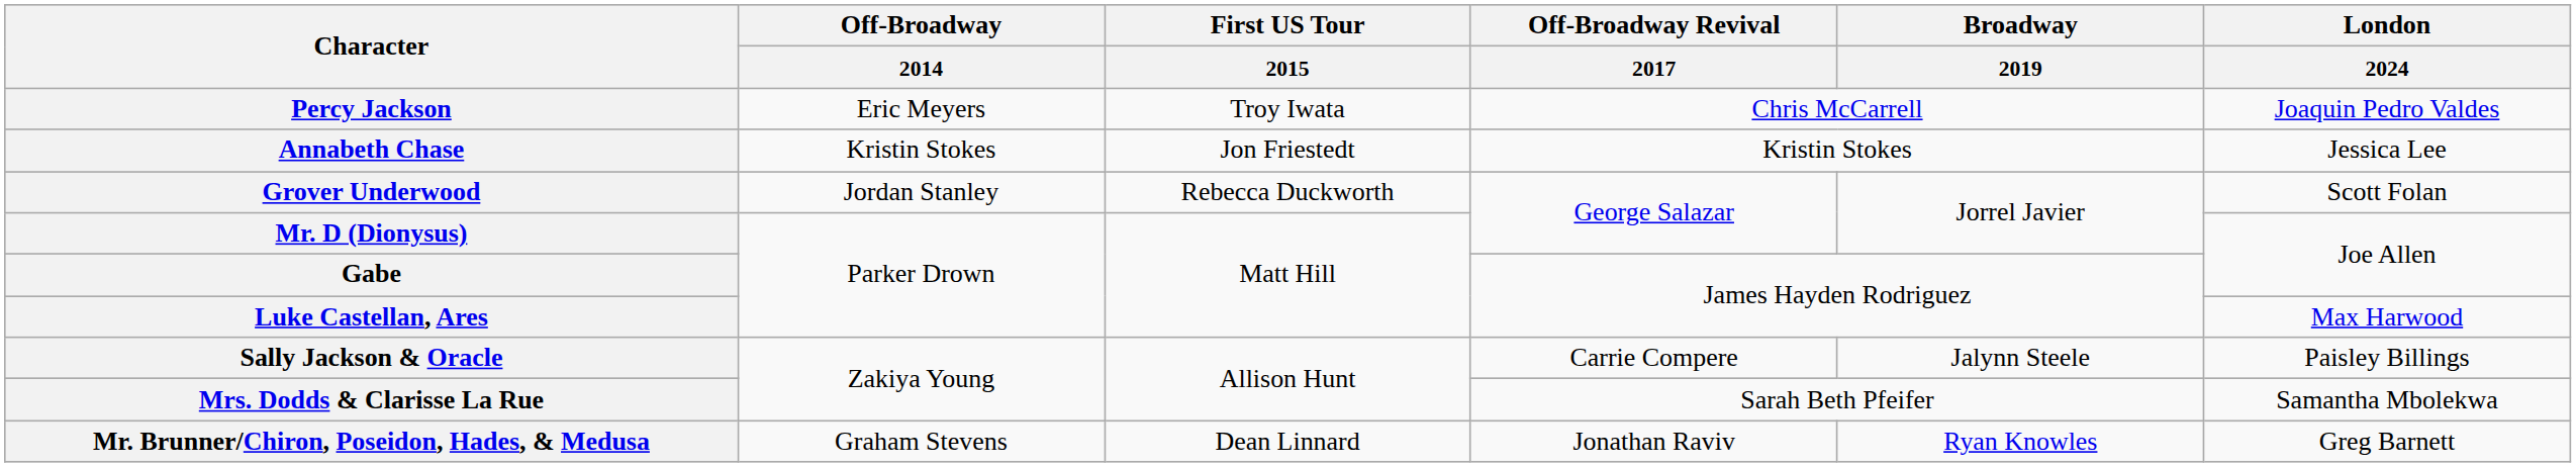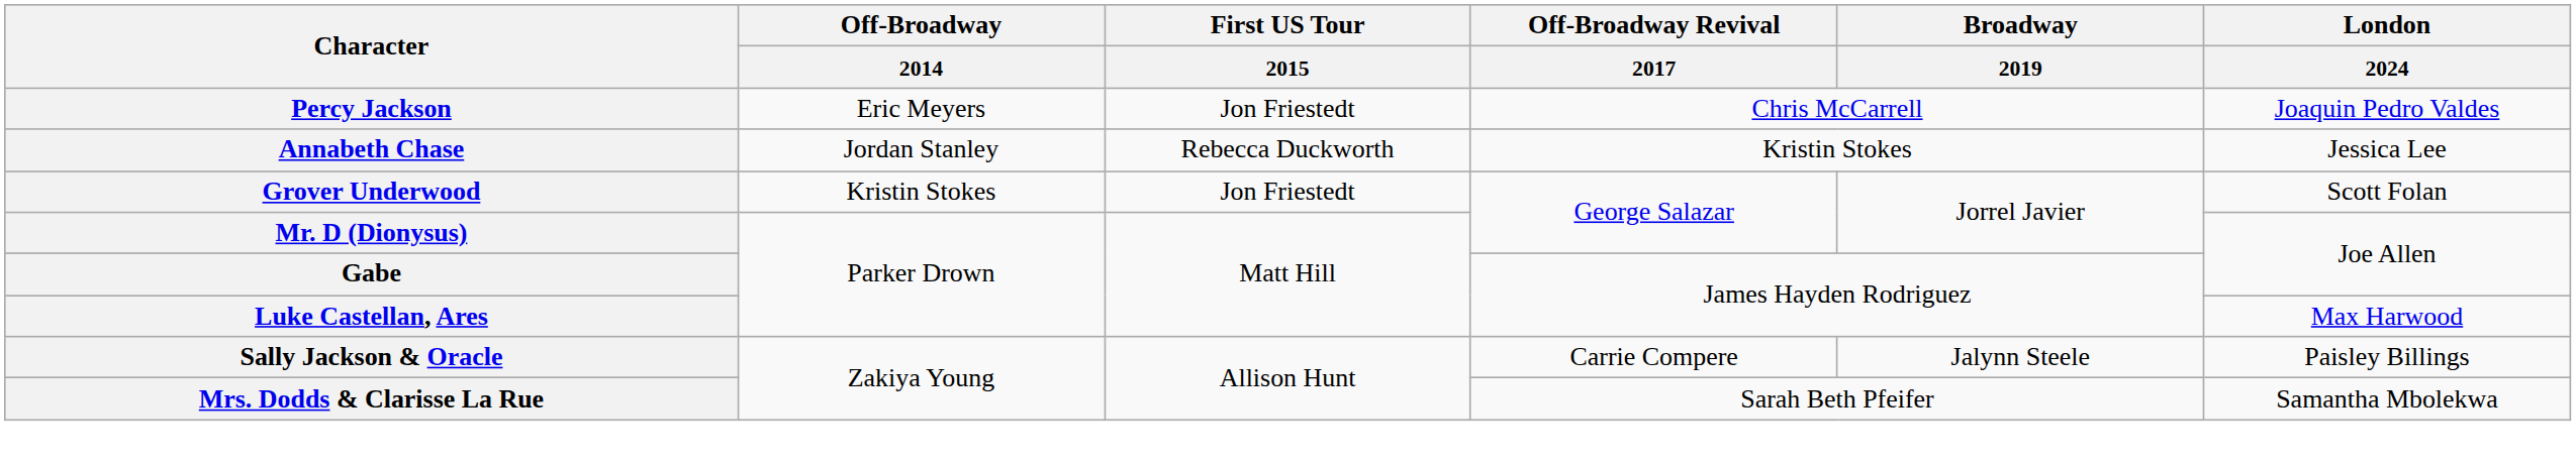Percy Jackson | First US Tour / 2015: Troy Iwata -> Jon Friestedt
Annabeth Chase | Off-Broadway / 2014: Kristin Stokes -> Jordan Stanley
Annabeth Chase | First US Tour / 2015: Jon Friestedt -> Rebecca Duckworth
Grover Underwood | Off-Broadway / 2014: Jordan Stanley -> Kristin Stokes
Grover Underwood | First US Tour / 2015: Rebecca Duckworth -> Jon Friestedt
- row: Mr. Brunner/Chiron, Poseidon, Hades, & Medusa | Graham Stevens | Dean Linnard | Jonathan Raviv | Ryan Knowles | Greg Barnett
